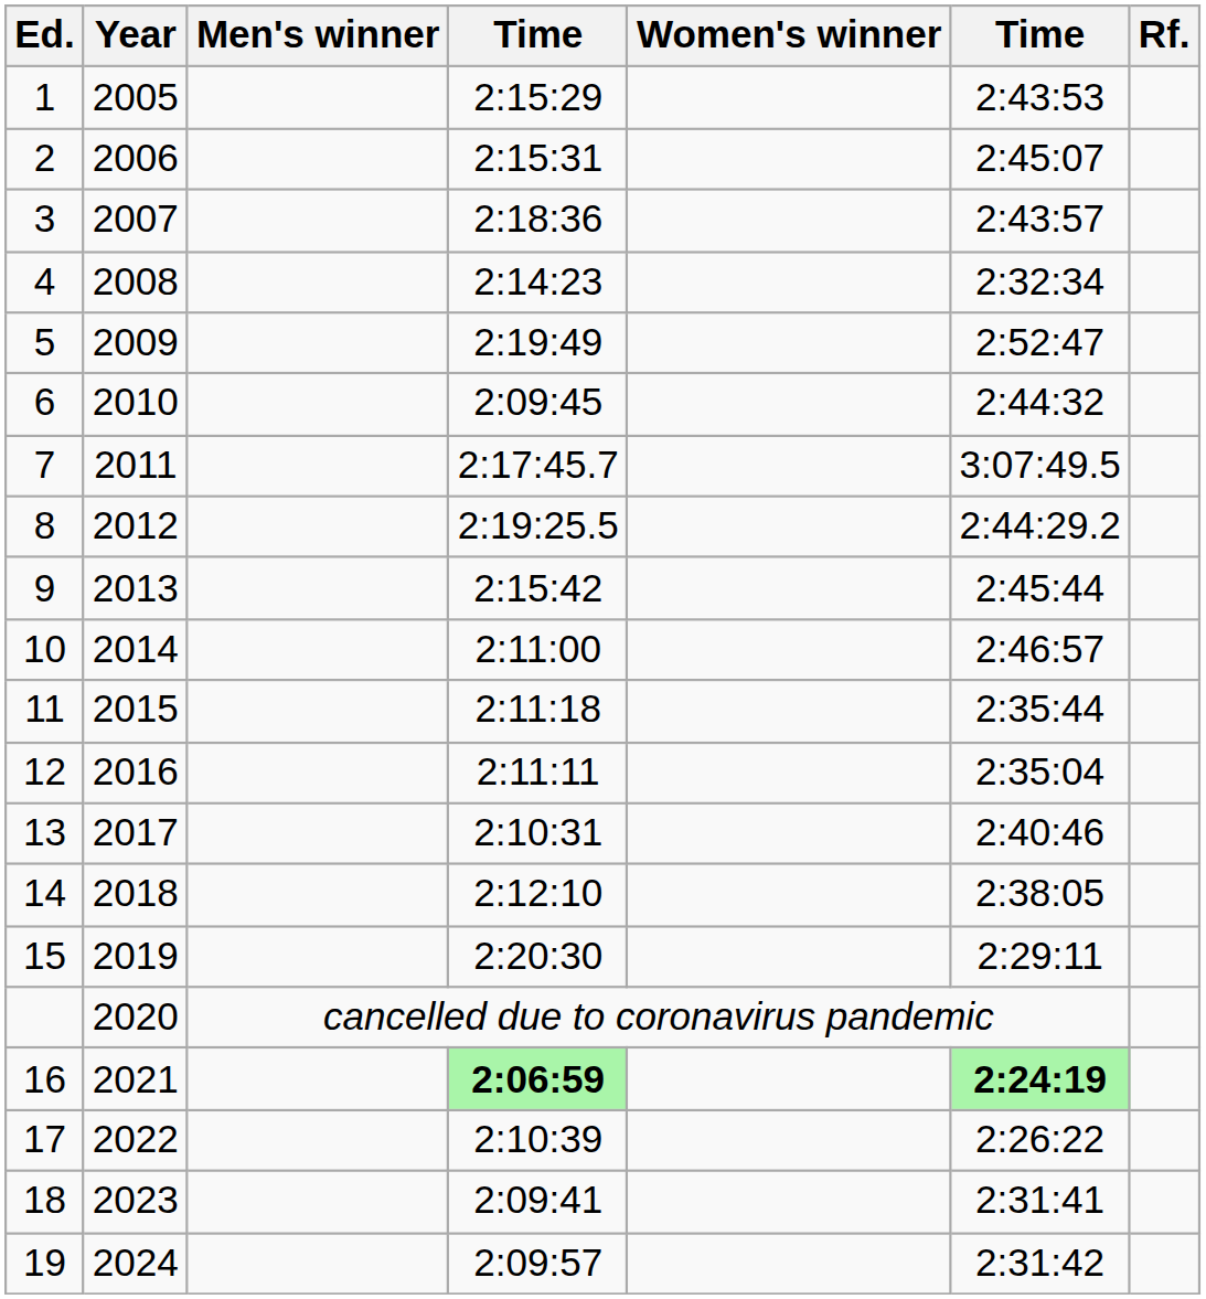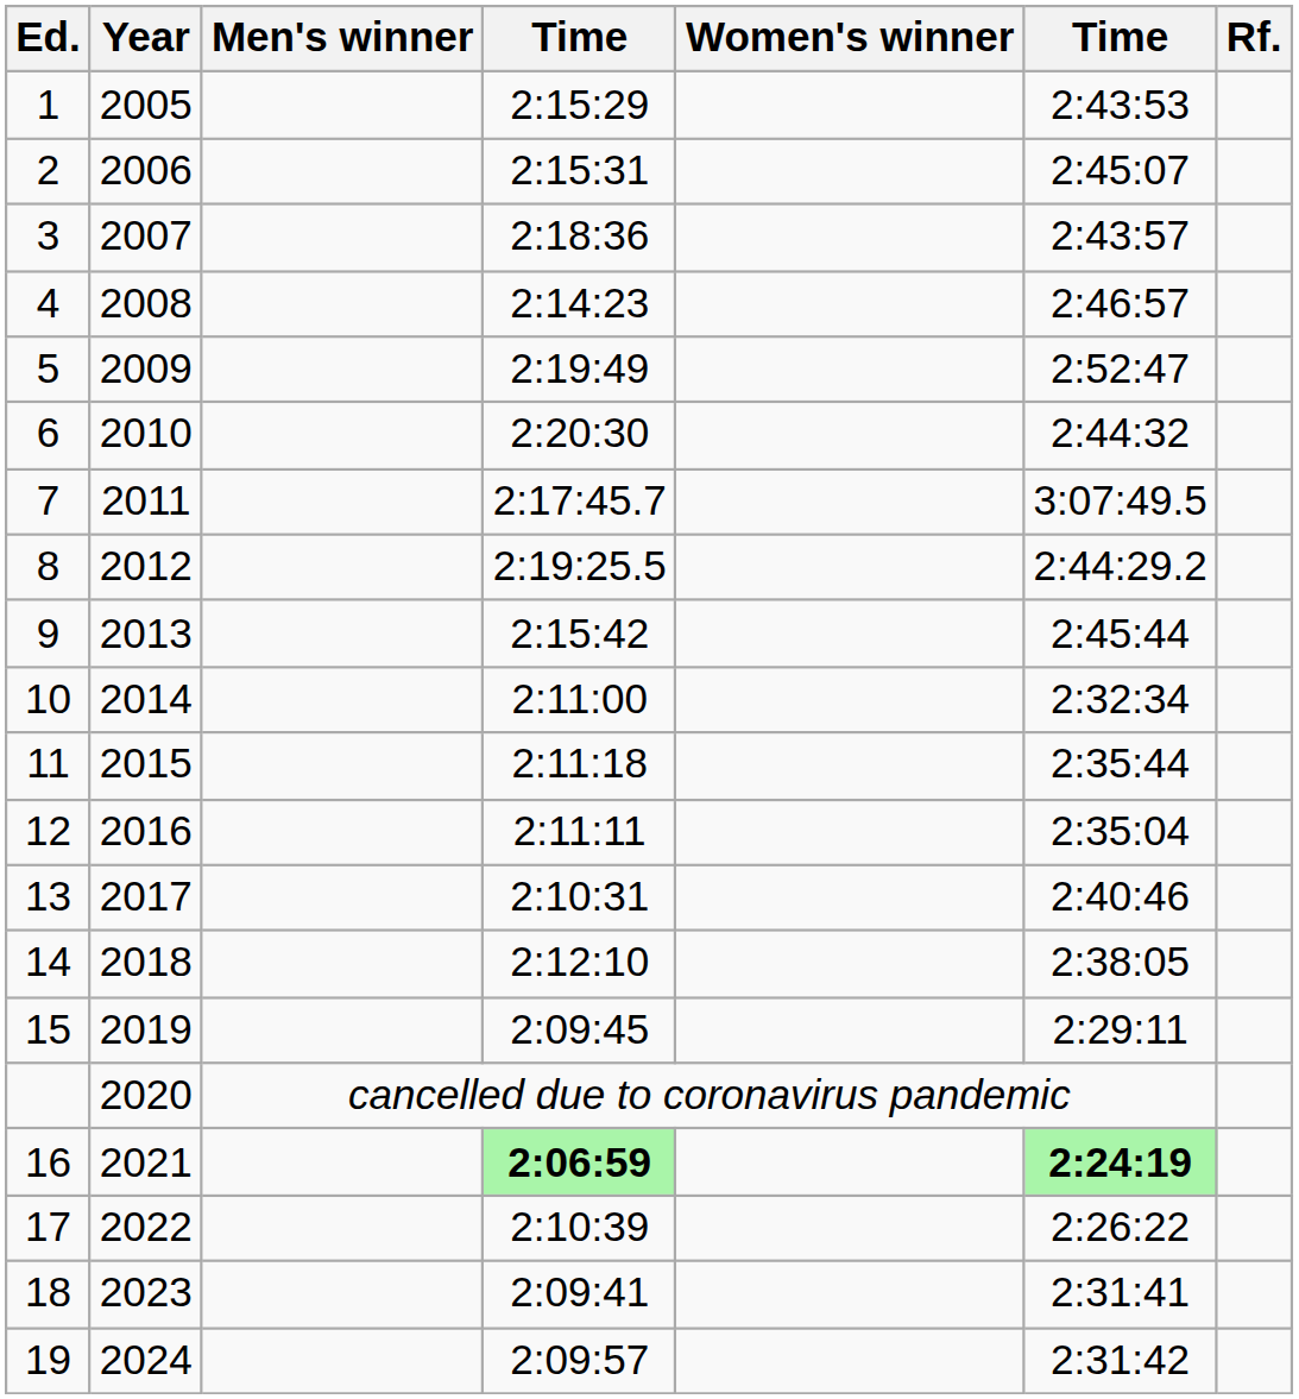4 | column 6: 2:32:34 -> 2:46:57
6 | column 4: 2:09:45 -> 2:20:30
10 | column 6: 2:46:57 -> 2:32:34
15 | column 4: 2:20:30 -> 2:09:45
